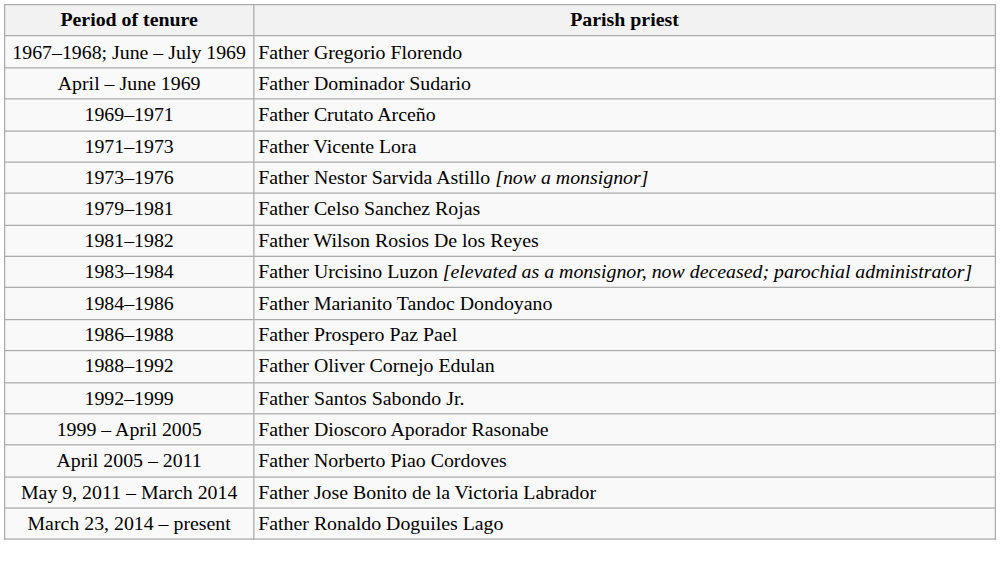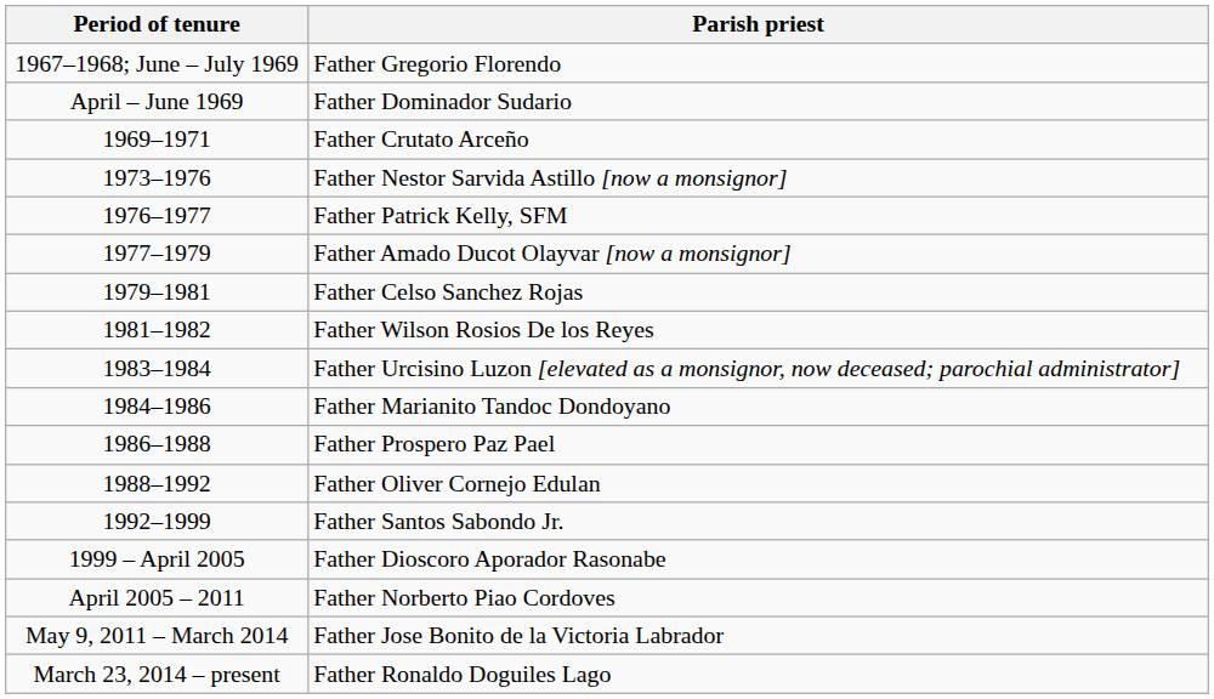- row: 1971–1973 | Father Vicente Lora
+ row: 1976–1977 | Father Patrick Kelly, SFM
+ row: 1977–1979 | Father Amado Ducot Olayvar [now a monsignor]
